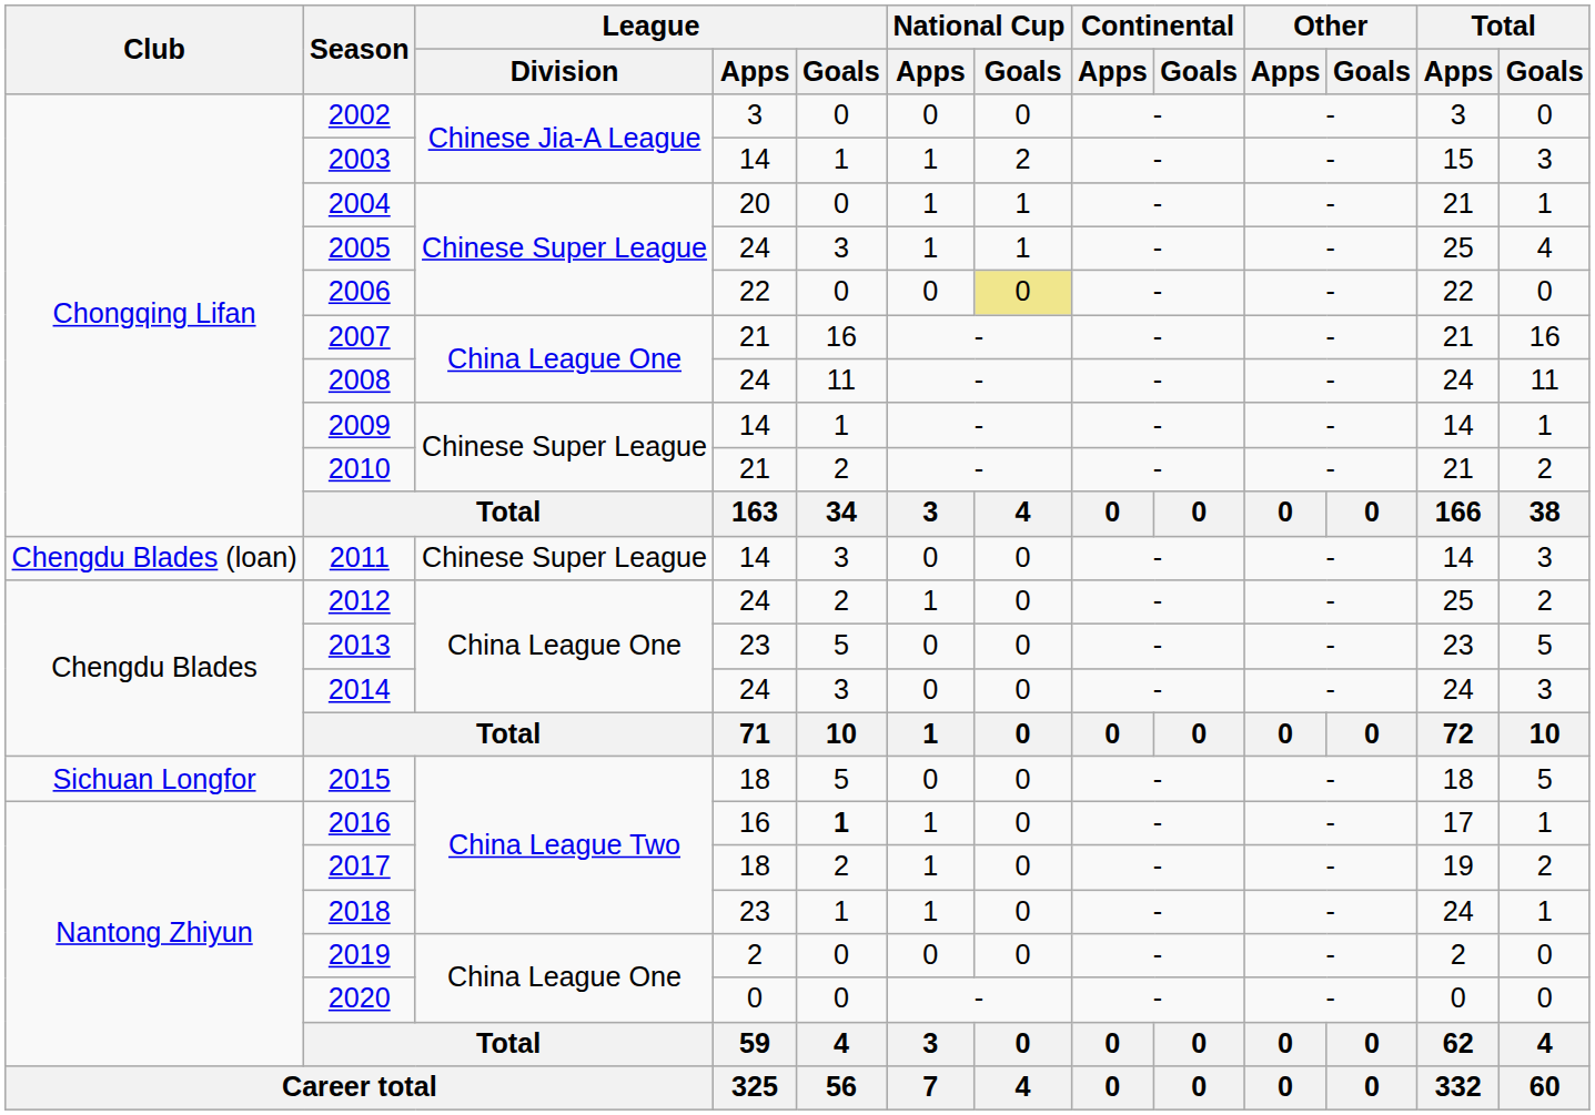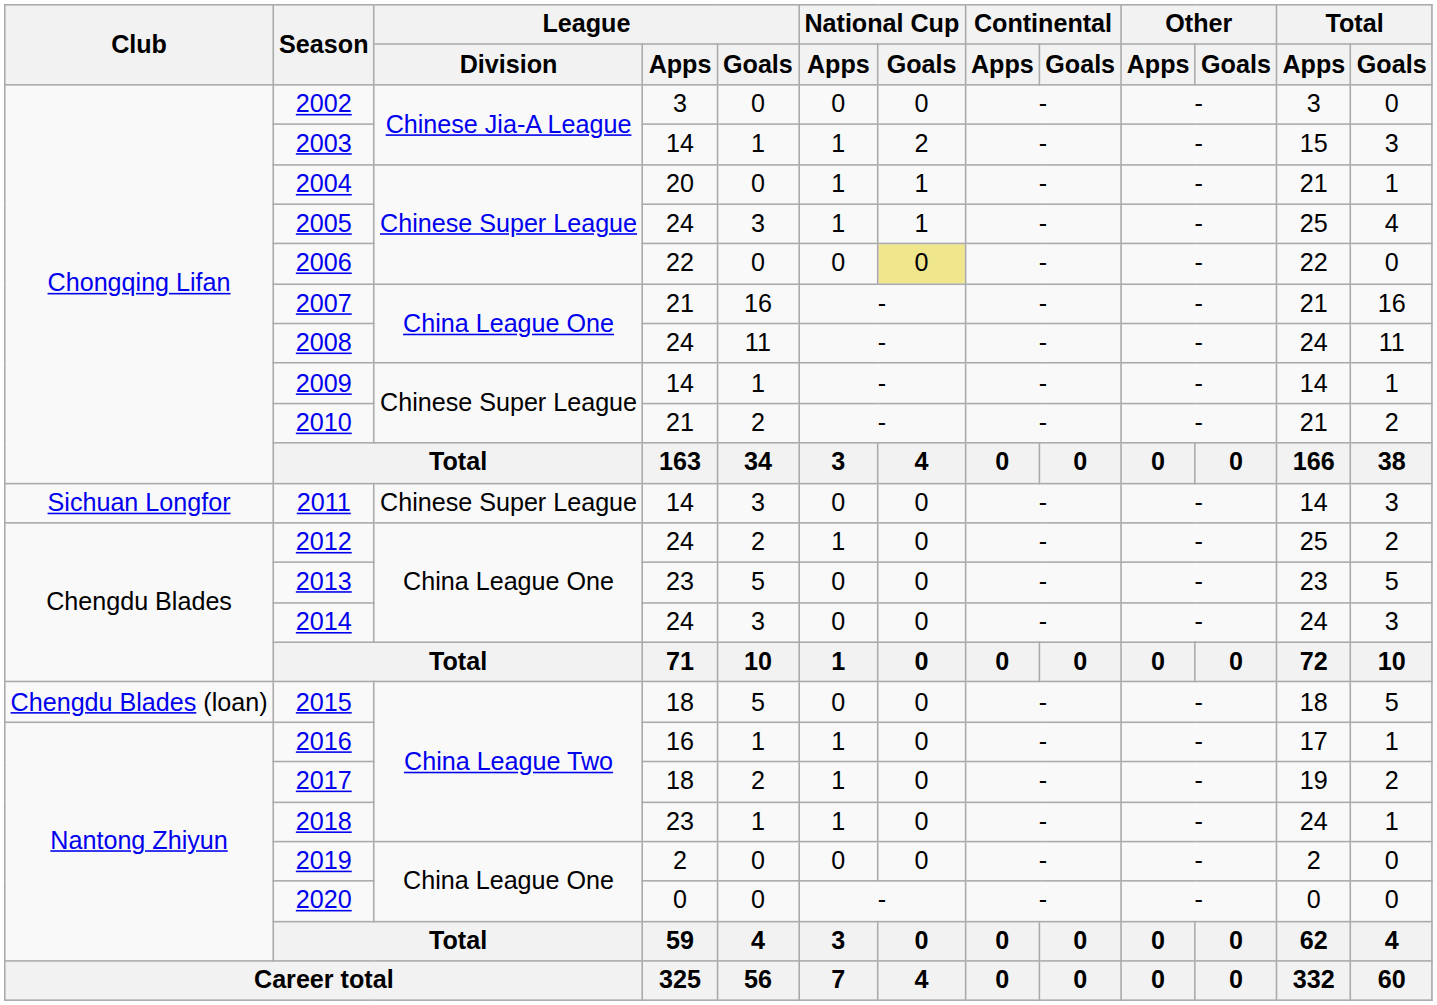2011 | Club: Chengdu Blades (loan) -> Sichuan Longfor
2015 | Club: Sichuan Longfor -> Chengdu Blades (loan)
2016 | League / Goals: bold -> normal
